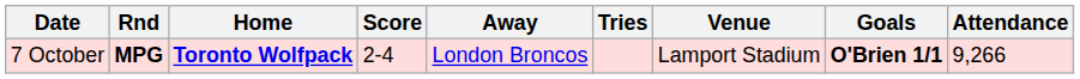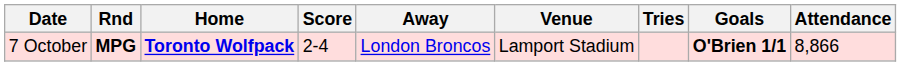columns swapped: Venue <-> Tries
7 October | Attendance: 9,266 -> 8,866
